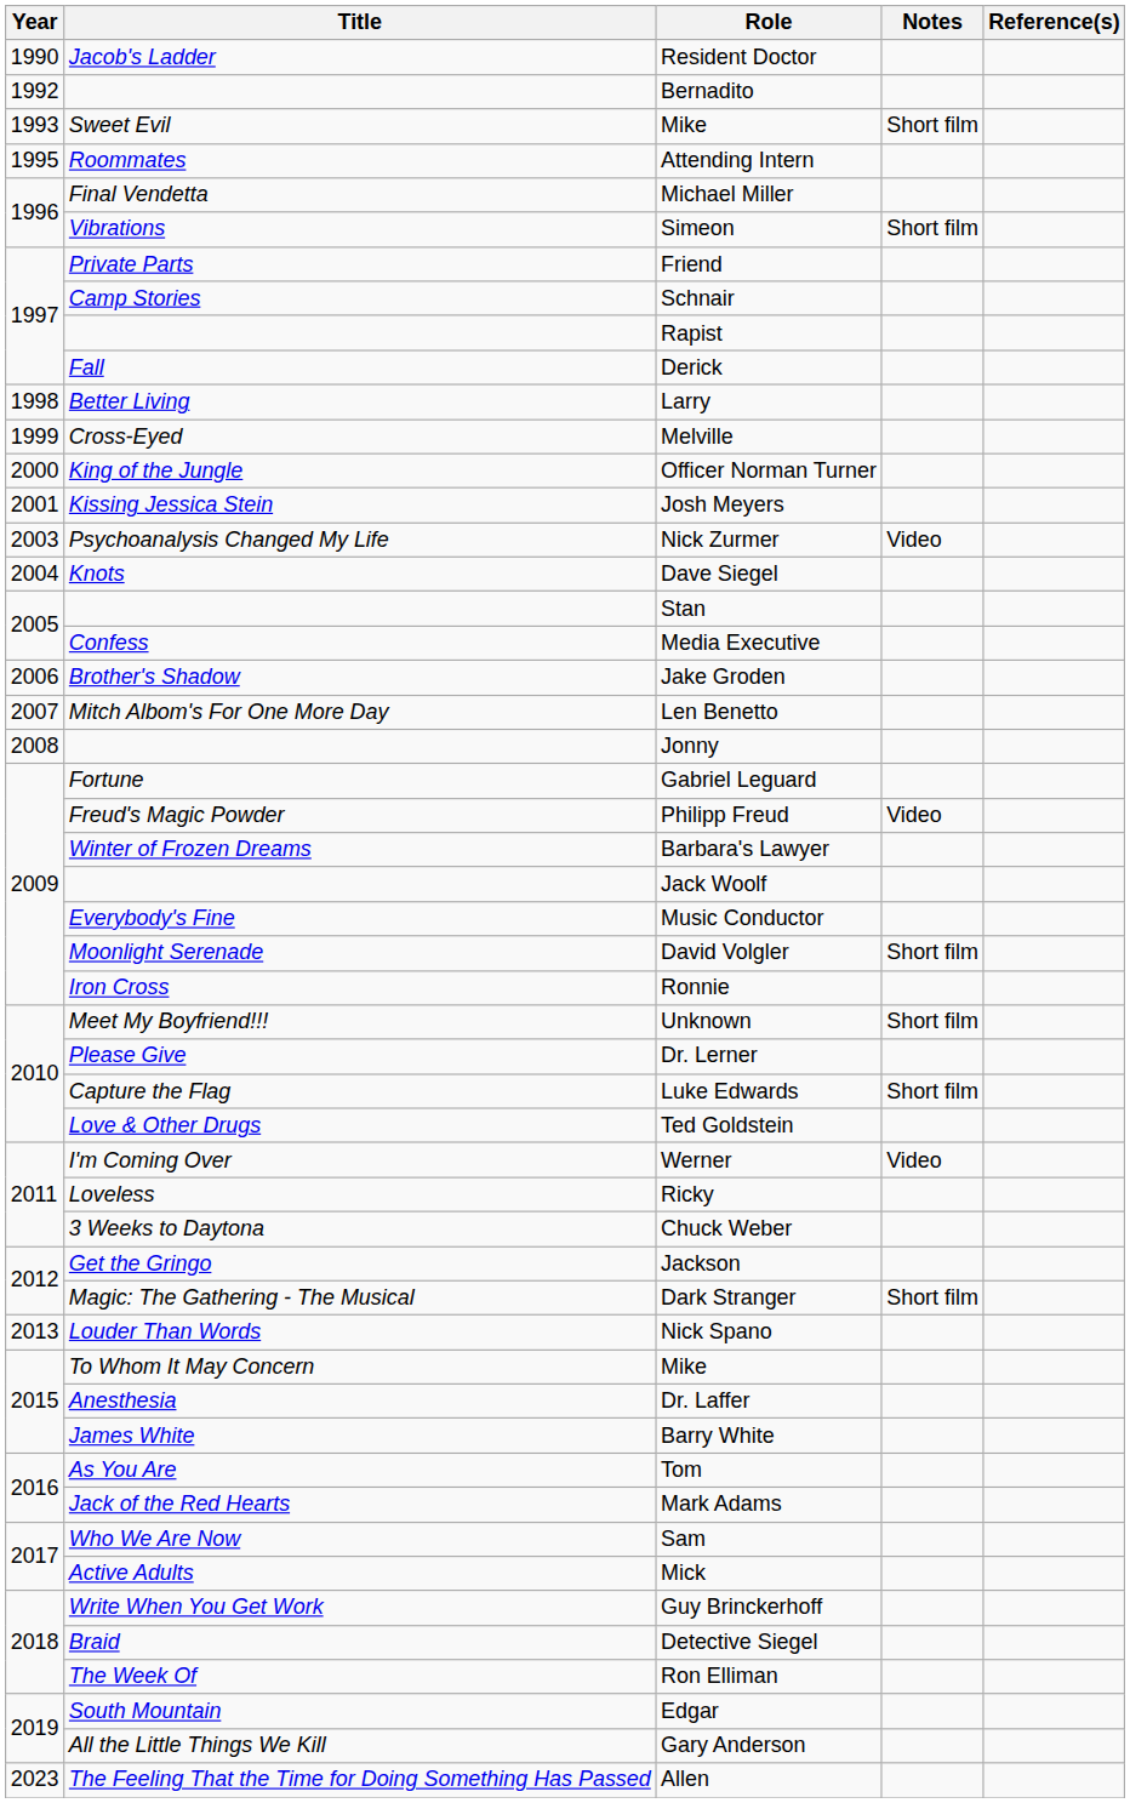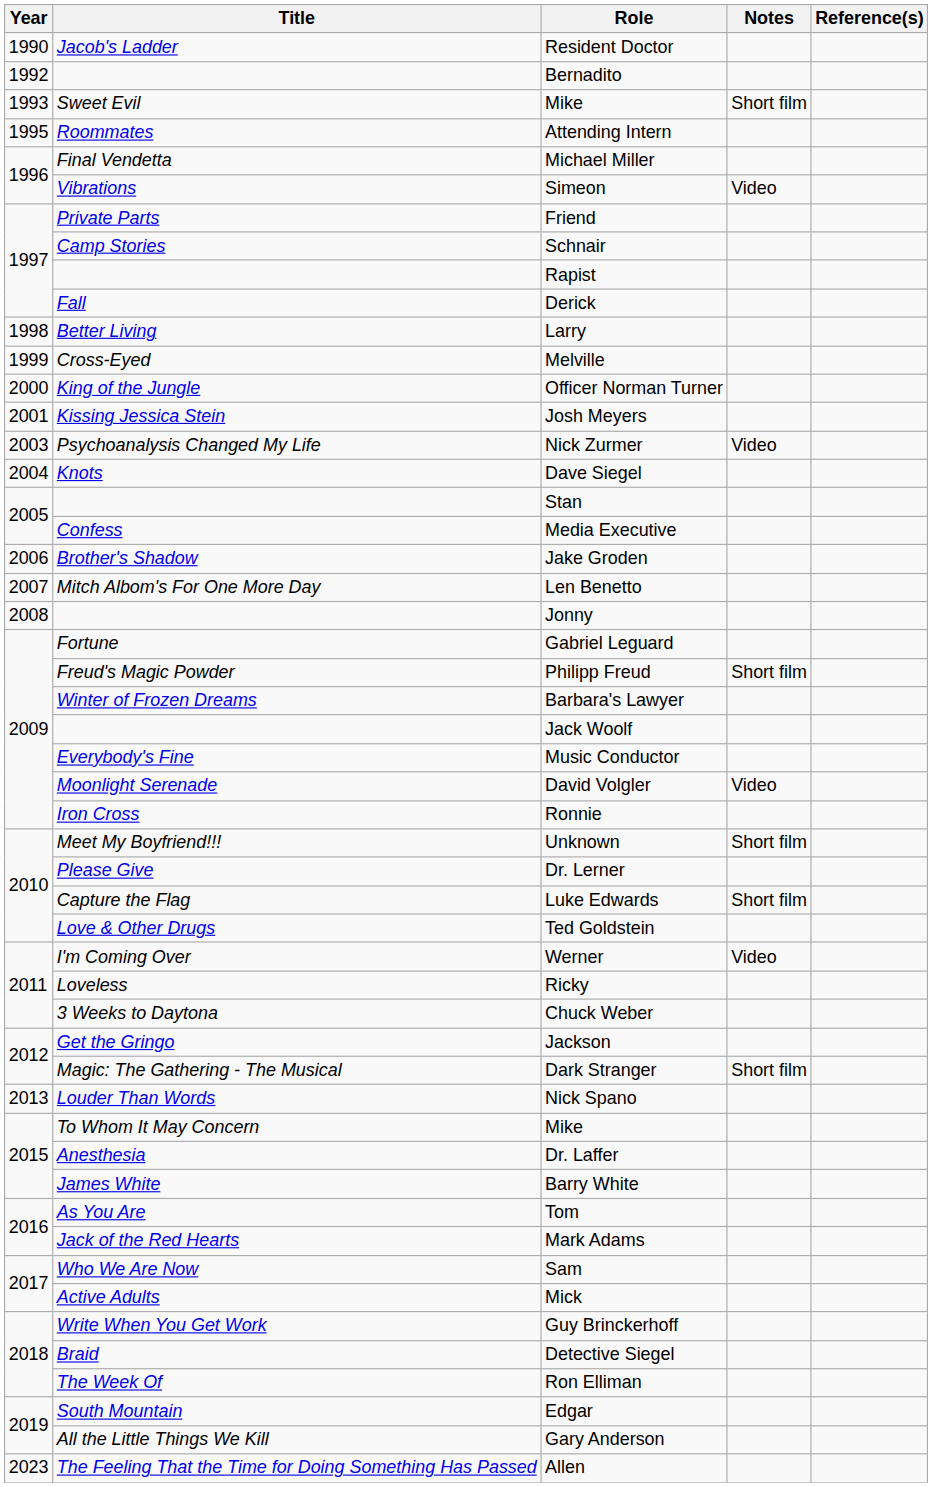Simeon | Notes: Short film -> Video
Philipp Freud | Notes: Video -> Short film
David Volgler | Notes: Short film -> Video
